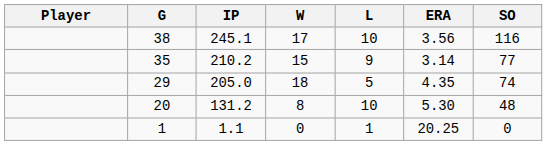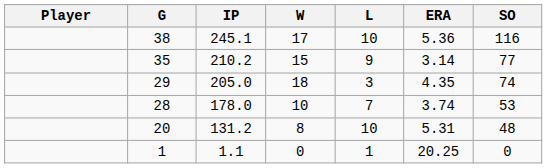38 | ERA: 3.56 -> 5.36
29 | L: 5 -> 3
+ row: 28 | 178.0 | 10 | 7 | 3.74 | 53
20 | ERA: 5.30 -> 5.31
